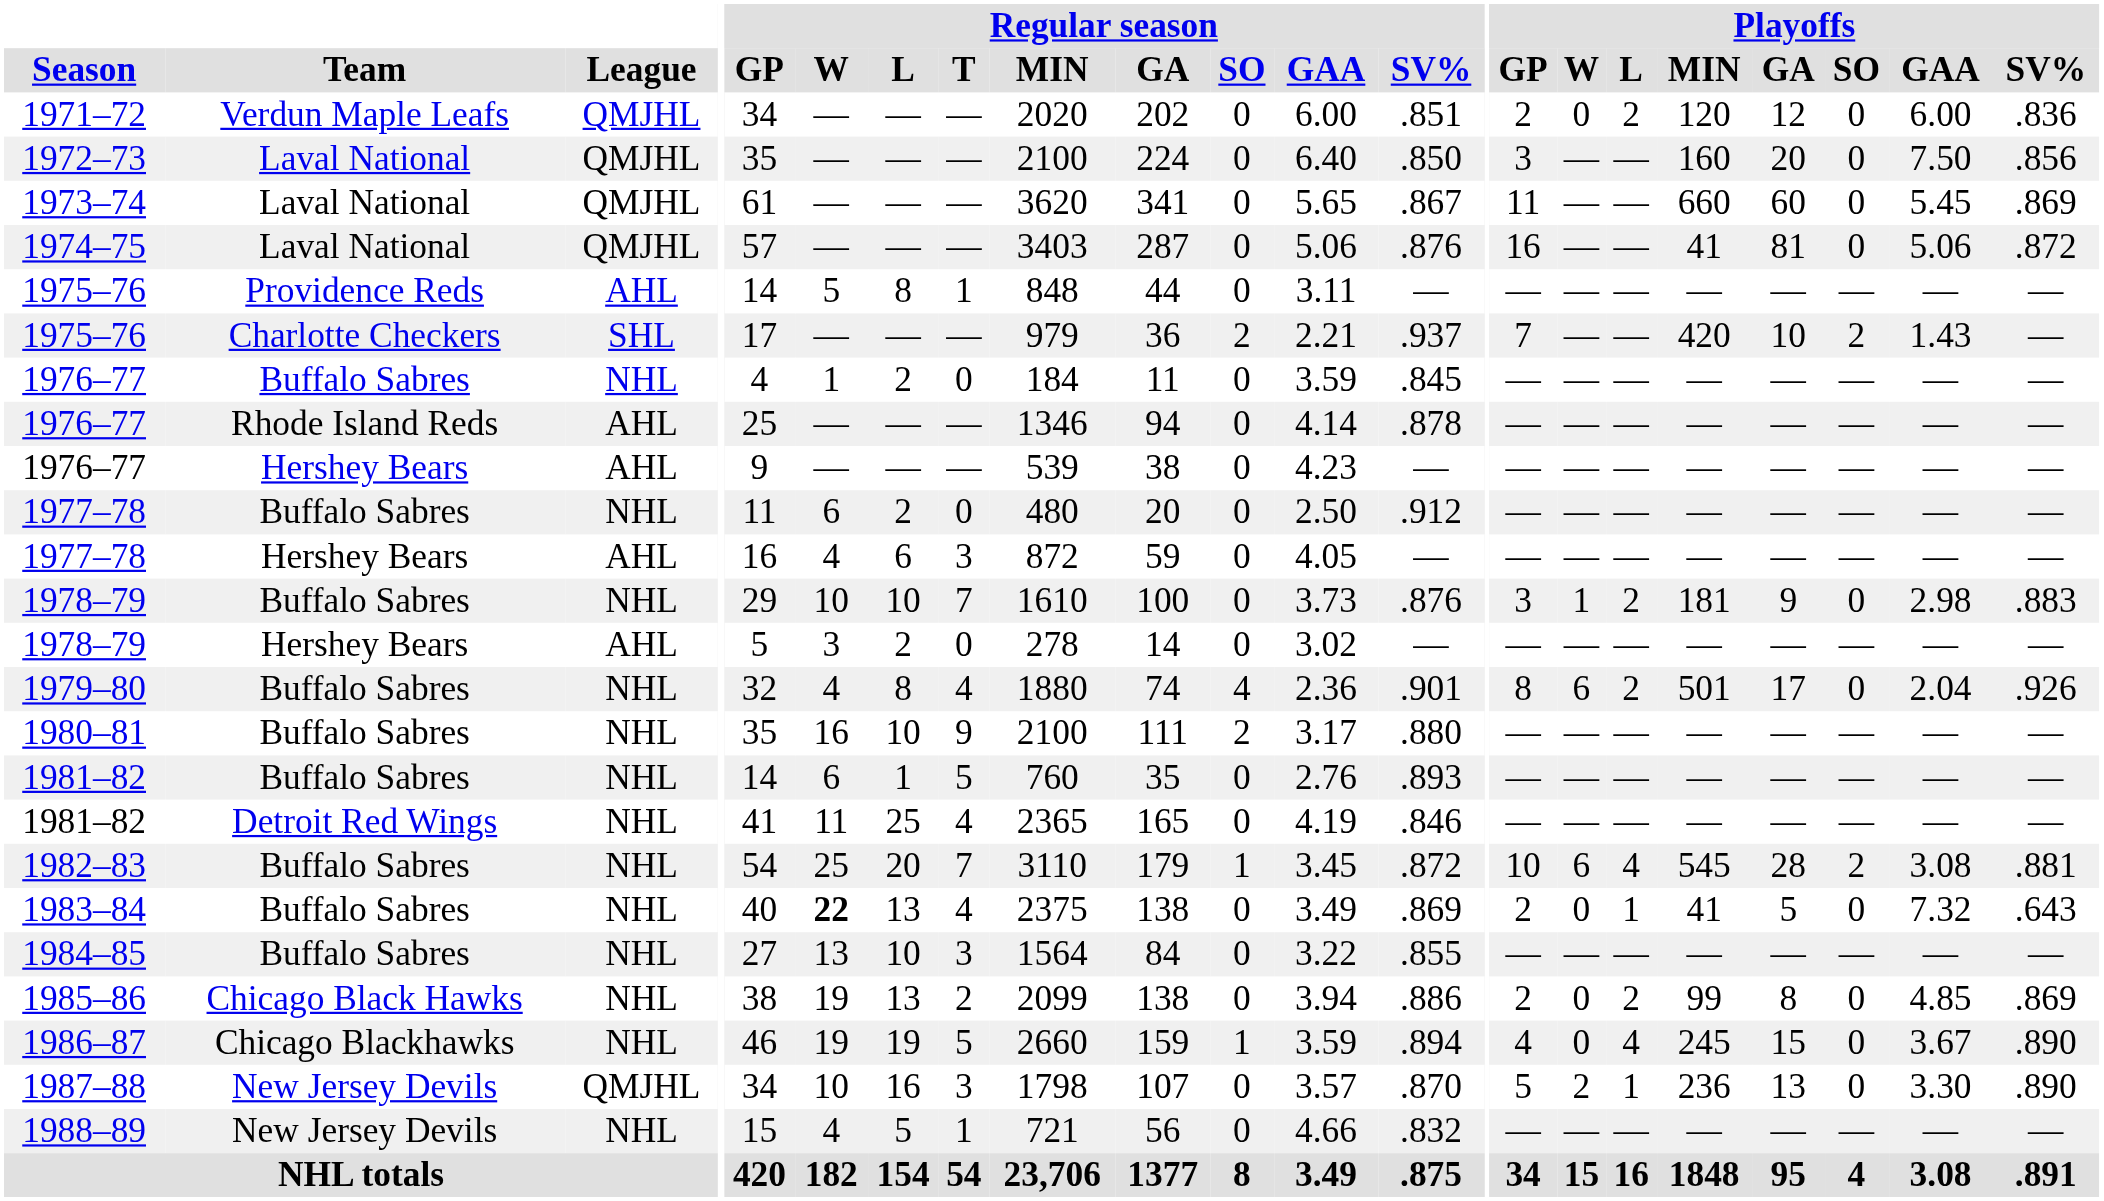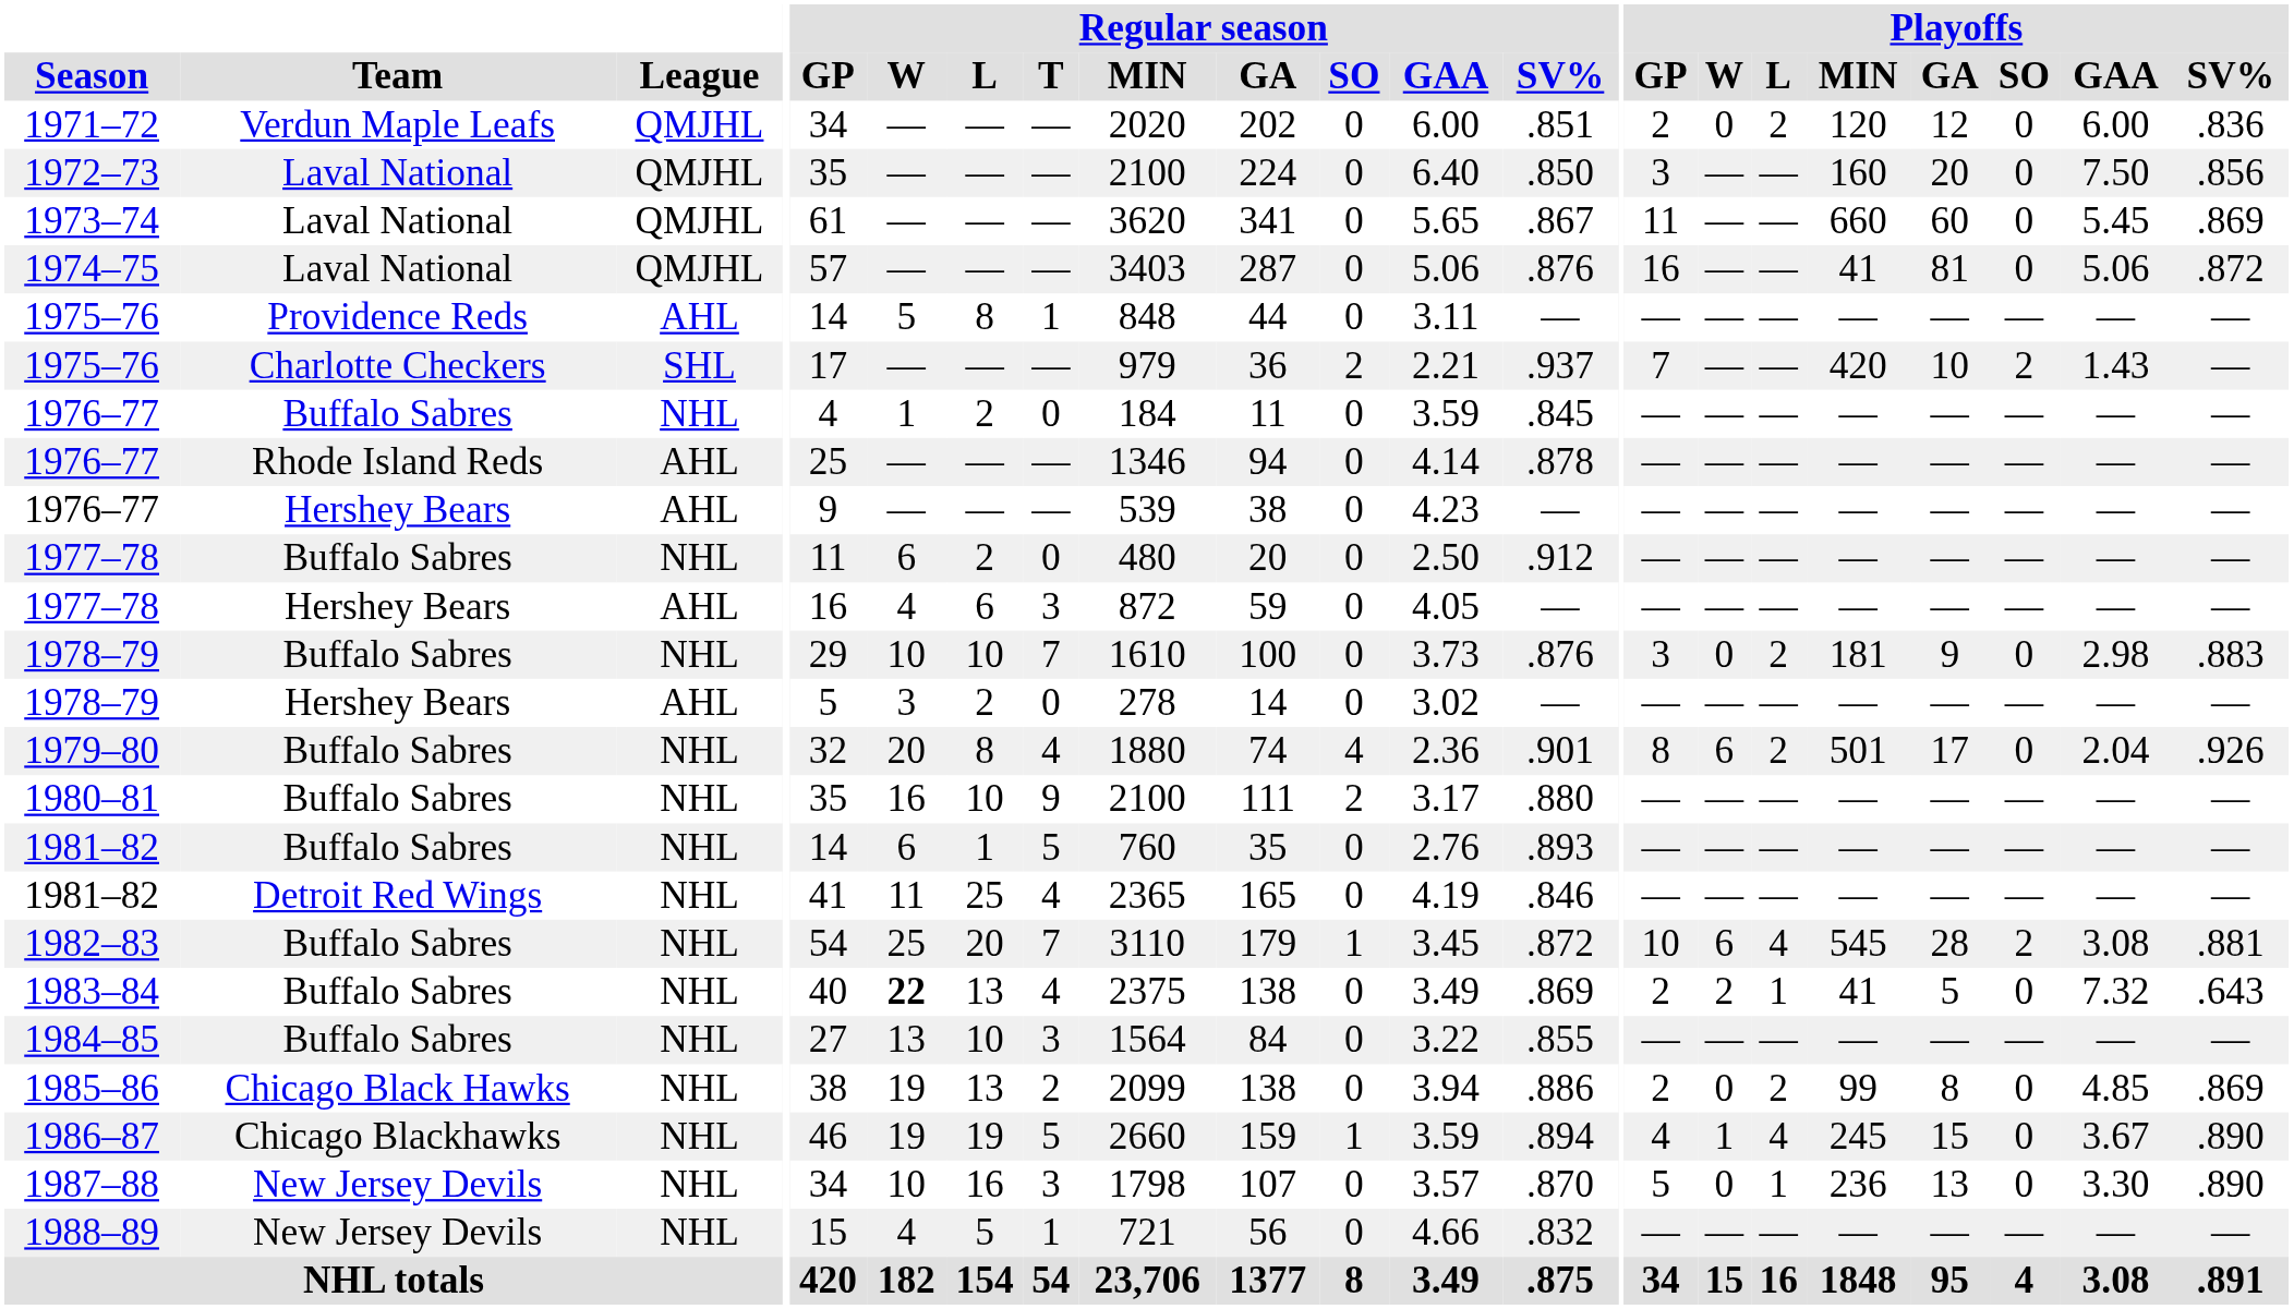1978–79 / Buffalo Sabres | Playoffs / W: 1 -> 0
1979–80 | Regular season / W: 4 -> 20
1983–84 | Playoffs / W: 0 -> 2
1986–87 | Playoffs / W: 0 -> 1
1987–88 | League: QMJHL -> NHL
1987–88 | Playoffs / W: 2 -> 0
